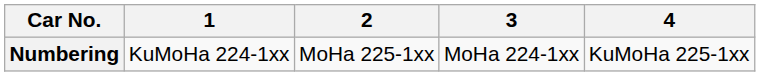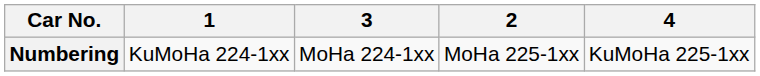columns swapped: 2 <-> 3
